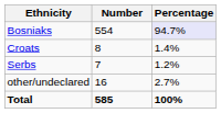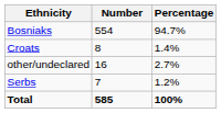Bosniaks | Percentage: lavender background -> no background
rows swapped: Serbs <-> other/undeclared
